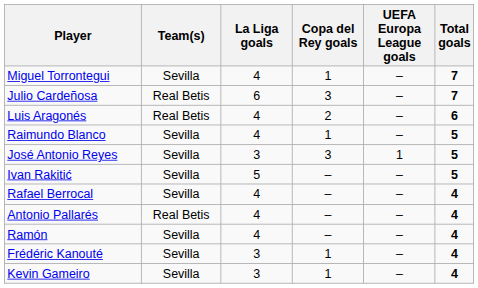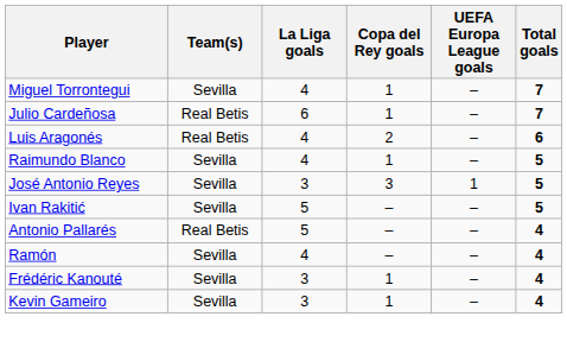Julio Cardeñosa | Copa del Rey goals: 3 -> 1
- row: Rafael Berrocal | Sevilla | 4 | – | – | 4
Antonio Pallarés | La Liga goals: 4 -> 5
